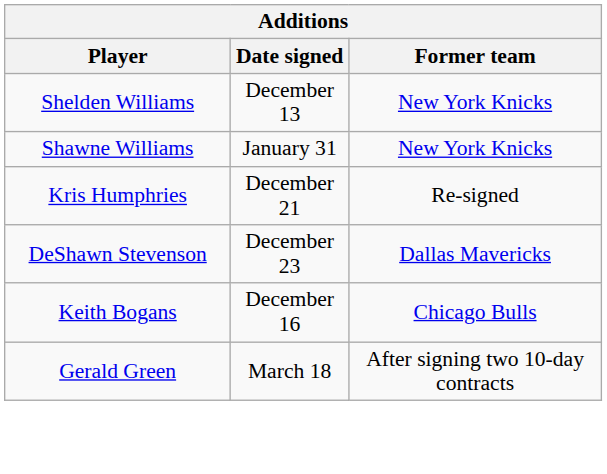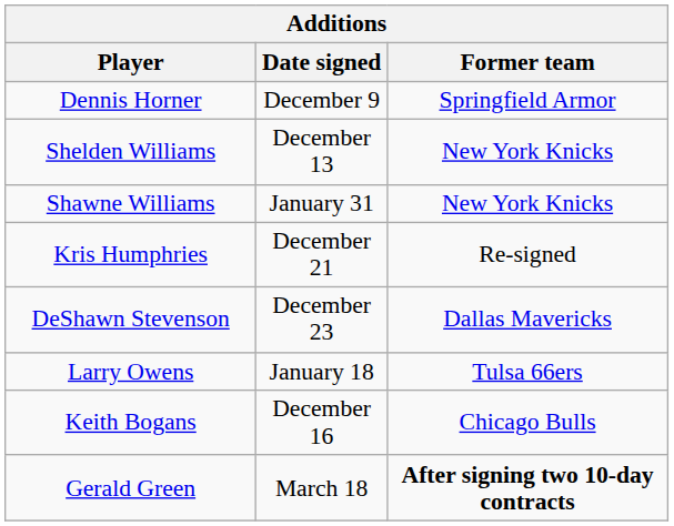+ row: Dennis Horner | December 9 | Springfield Armor
+ row: Larry Owens | January 18 | Tulsa 66ers
Gerald Green | Former team: normal -> bold
